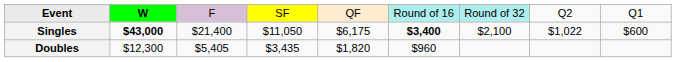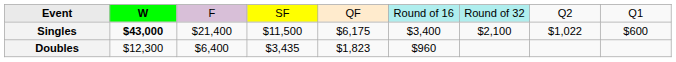Singles | column 4: $11,050 -> $11,500
Singles | column 6: bold -> normal
Doubles | column 3: $5,405 -> $6,400
Doubles | column 5: $1,820 -> $1,823
